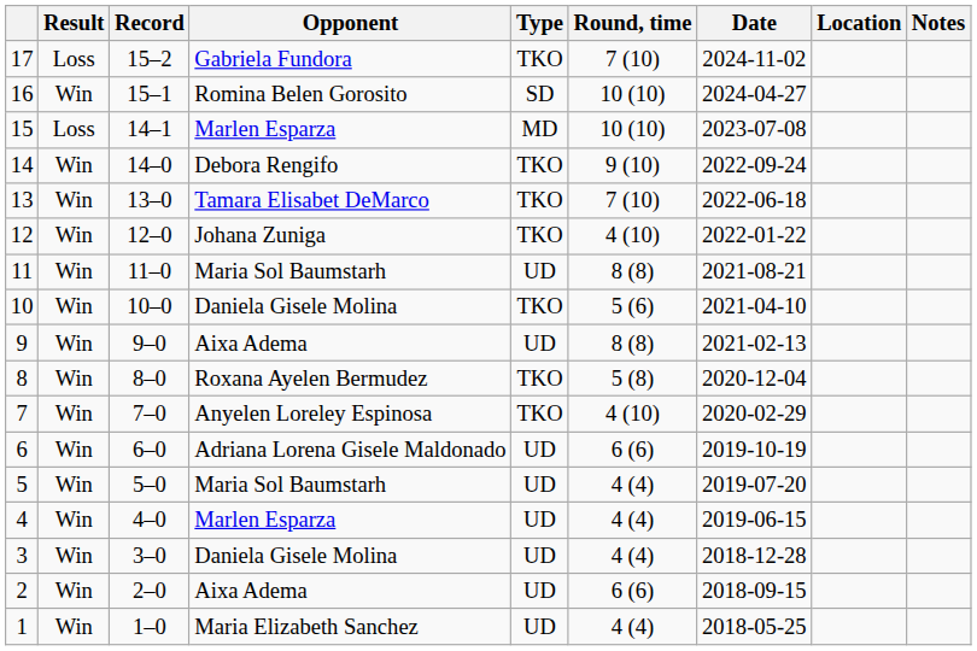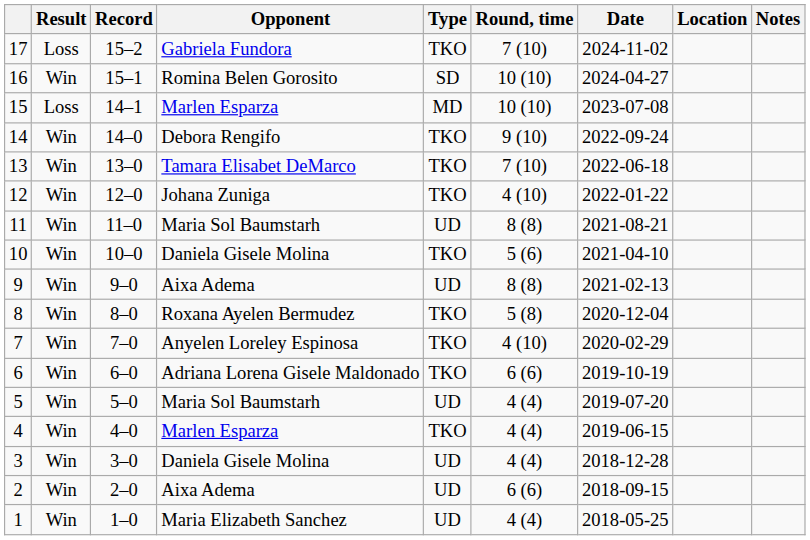6 | Type: UD -> TKO
4 | Type: UD -> TKO
